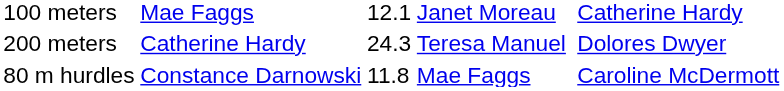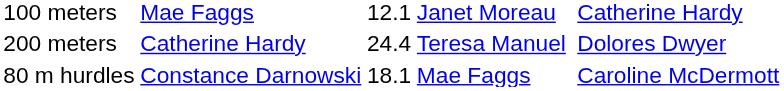200 meters | column 3: 24.3 -> 24.4
80 m hurdles | column 3: 11.8 -> 18.1
